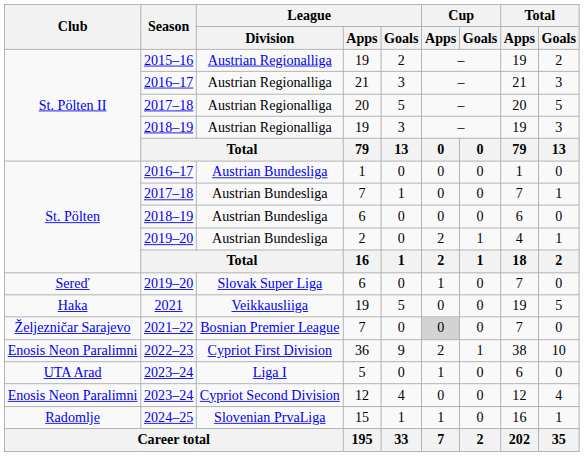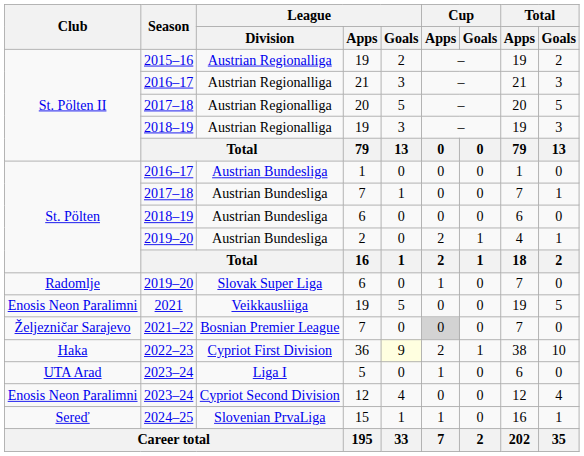2019–20 / 6 | Club: Sereď -> Radomlje
2021 / 19 | Club: Haka -> Enosis Neon Paralimni
36 | Club: Enosis Neon Paralimni -> Haka
36 | League / Goals: no background -> lightyellow background
15 | Club: Radomlje -> Sereď
